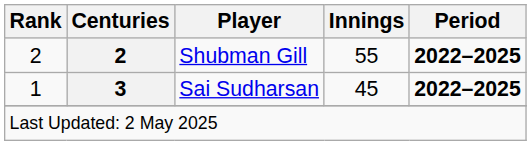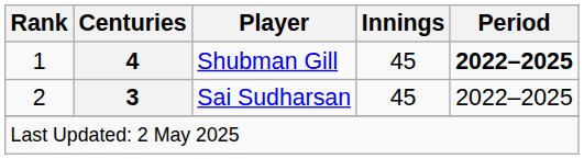Shubman Gill | Rank: 2 -> 1
Shubman Gill | Centuries: 2 -> 4
Shubman Gill | Innings: 55 -> 45
Sai Sudharsan | Rank: 1 -> 2
Sai Sudharsan | Period: bold -> normal
